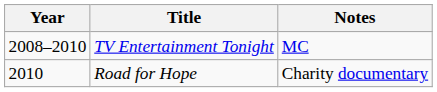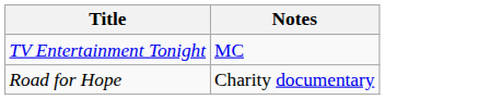- column: Year | 2008–2010 | 2010
